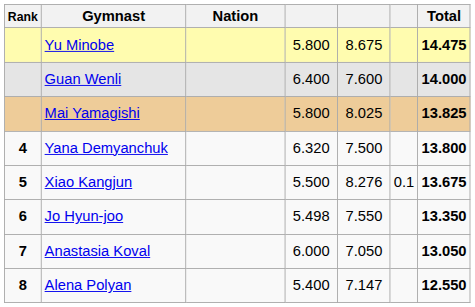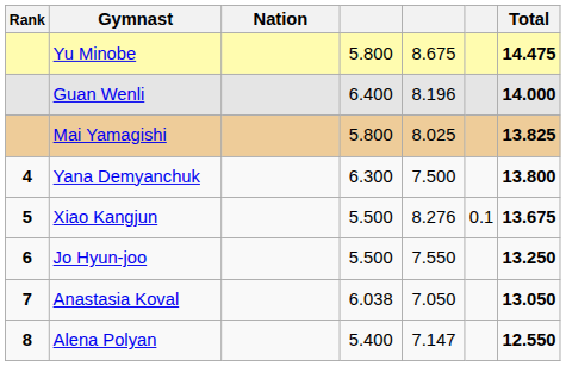Guan Wenli | column 5: 7.600 -> 8.196
Yana Demyanchuk | column 4: 6.320 -> 6.300
Jo Hyun-joo | column 4: 5.498 -> 5.500
Jo Hyun-joo | Total: 13.350 -> 13.250
Anastasia Koval | column 4: 6.000 -> 6.038
